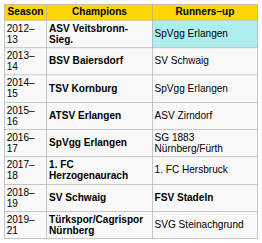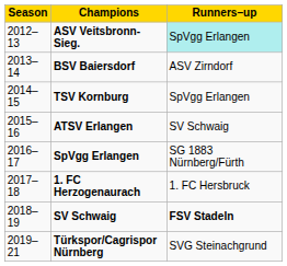BSV Baiersdorf | Runners–up: SV Schwaig -> ASV Zirndorf
ATSV Erlangen | Runners–up: ASV Zirndorf -> SV Schwaig
